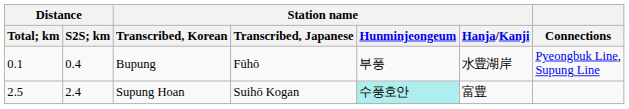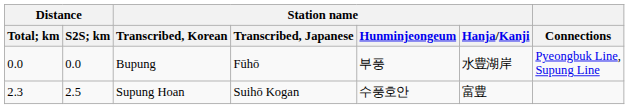Bupung | Distance / Total; km: 0.1 -> 0.0
Bupung | Distance / S2S; km: 0.4 -> 0.0
Supung Hoan | Distance / Total; km: 2.5 -> 2.3
Supung Hoan | Distance / S2S; km: 2.4 -> 2.5
Supung Hoan | Station name / Hunminjeongeum: paleturquoise background -> no background
